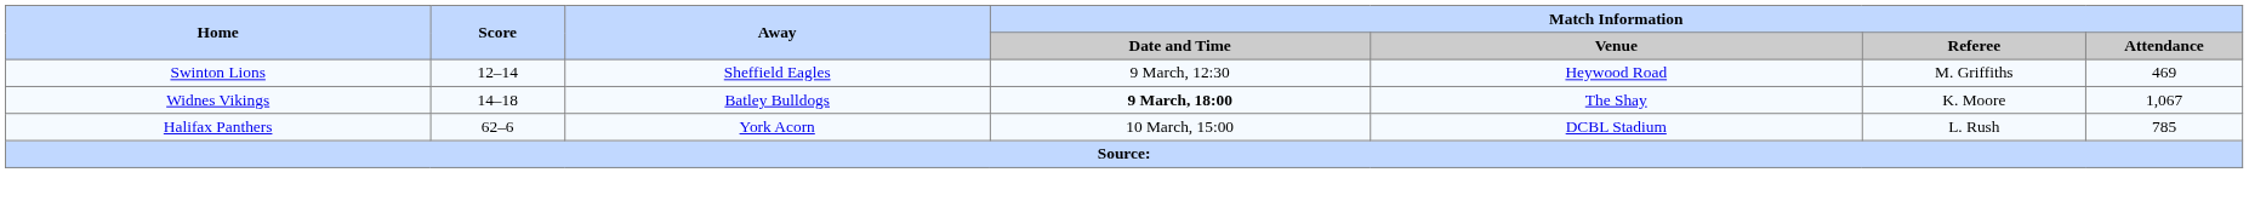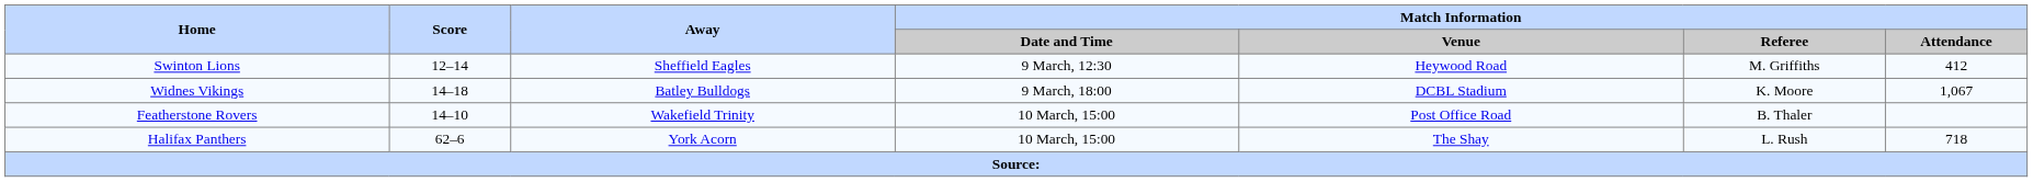Swinton Lions | Match Information / Attendance: 469 -> 412
Widnes Vikings | Match Information / Date and Time: bold -> normal
Widnes Vikings | Match Information / Venue: The Shay -> DCBL Stadium
+ row: Featherstone Rovers | 14–10 | Wakefield Trinity | 10 March, 15:00 | Post Office Road | B. Thaler
Halifax Panthers | Match Information / Venue: DCBL Stadium -> The Shay
Halifax Panthers | Match Information / Attendance: 785 -> 718
